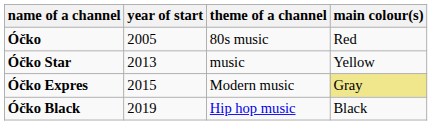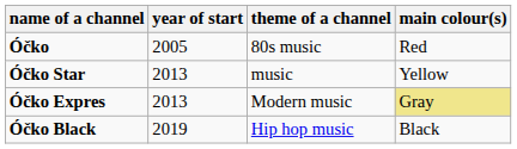Óčko Expres | year of start: 2015 -> 2013
